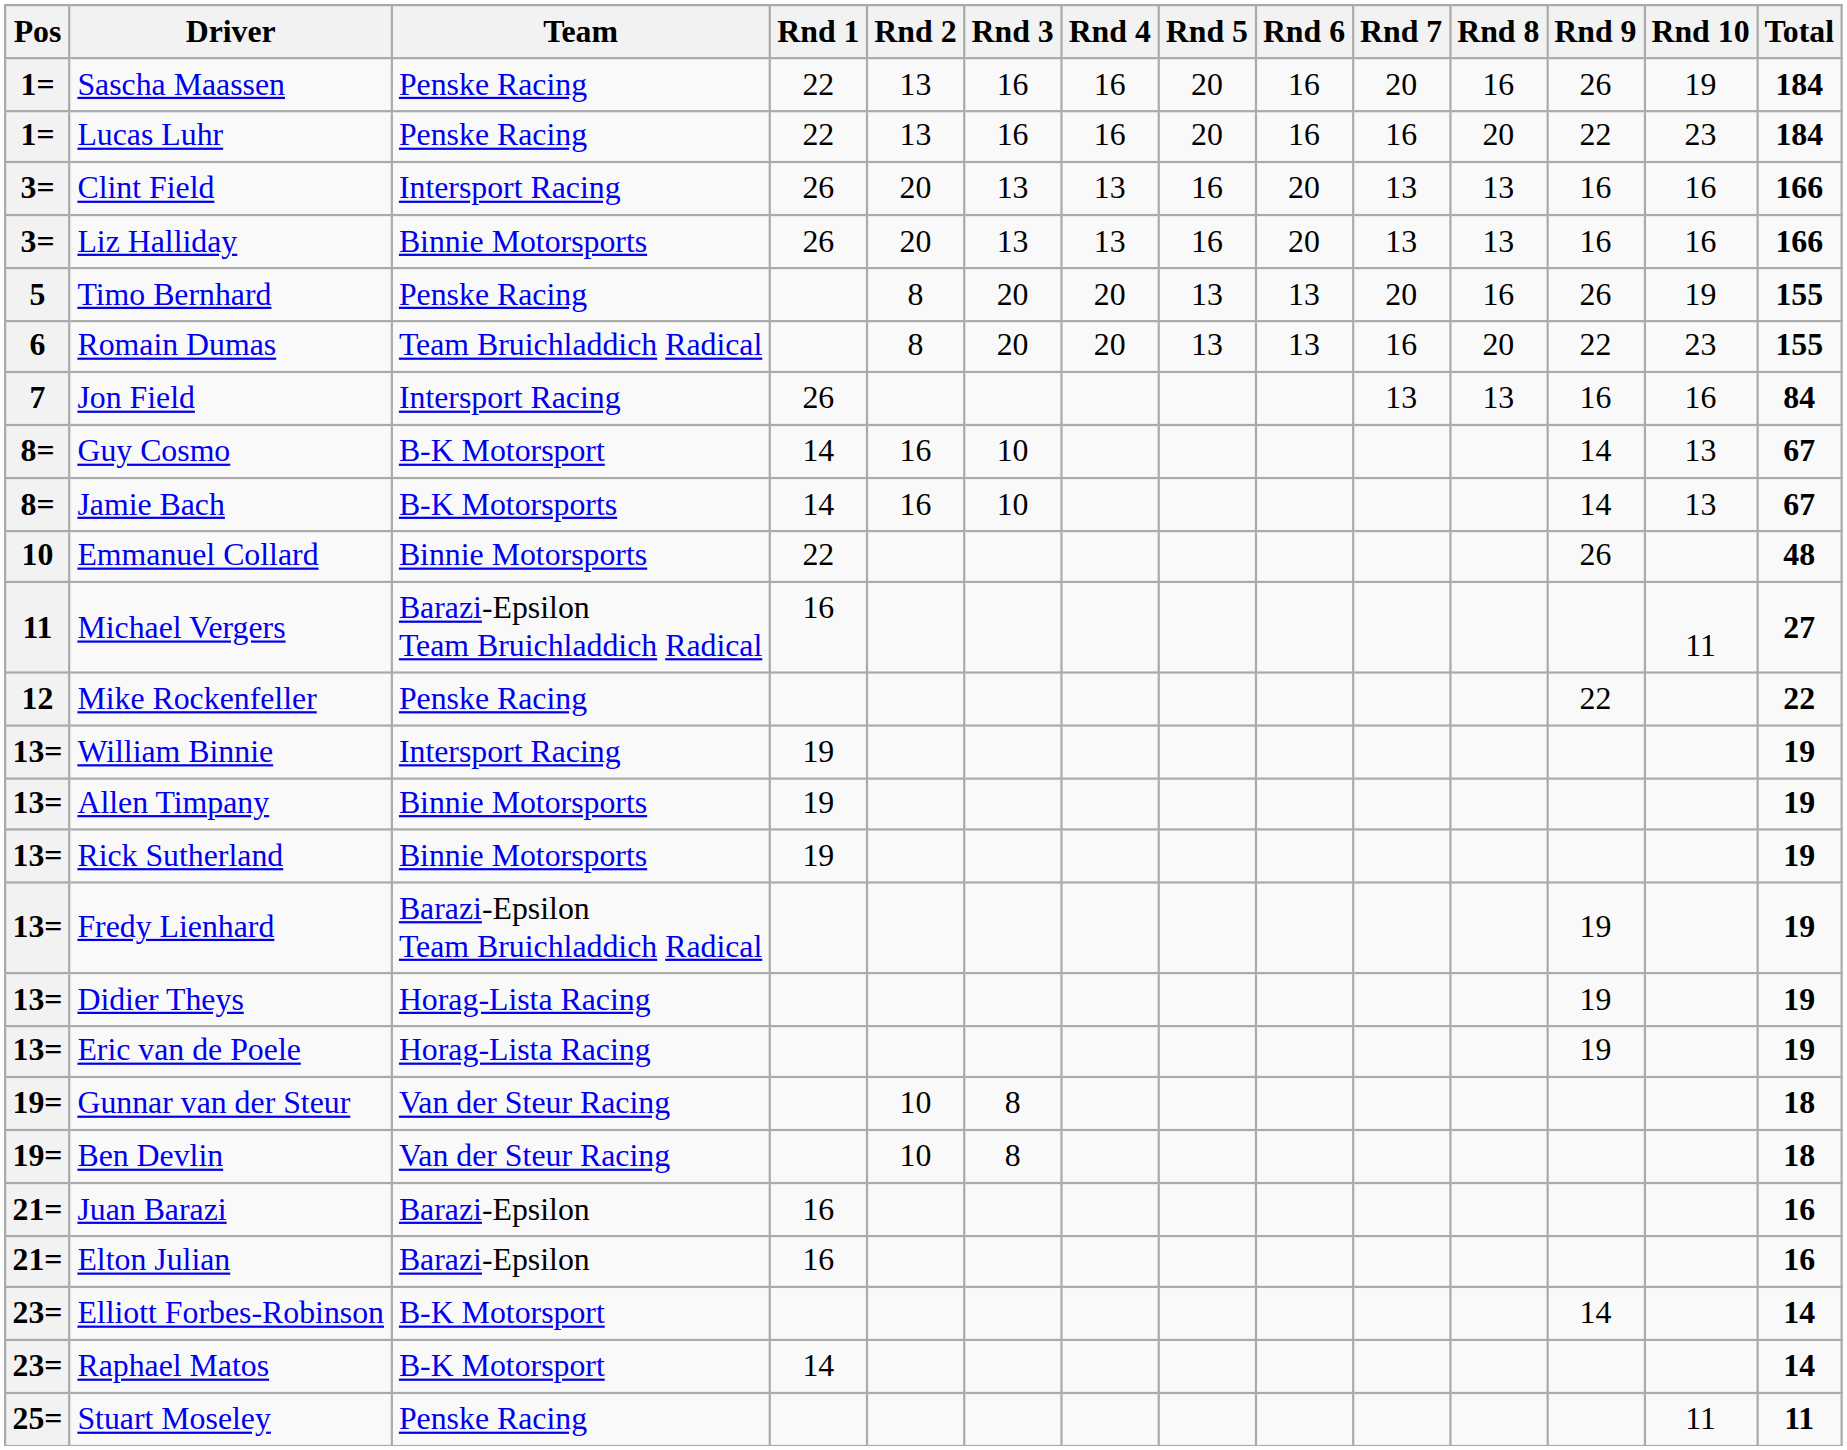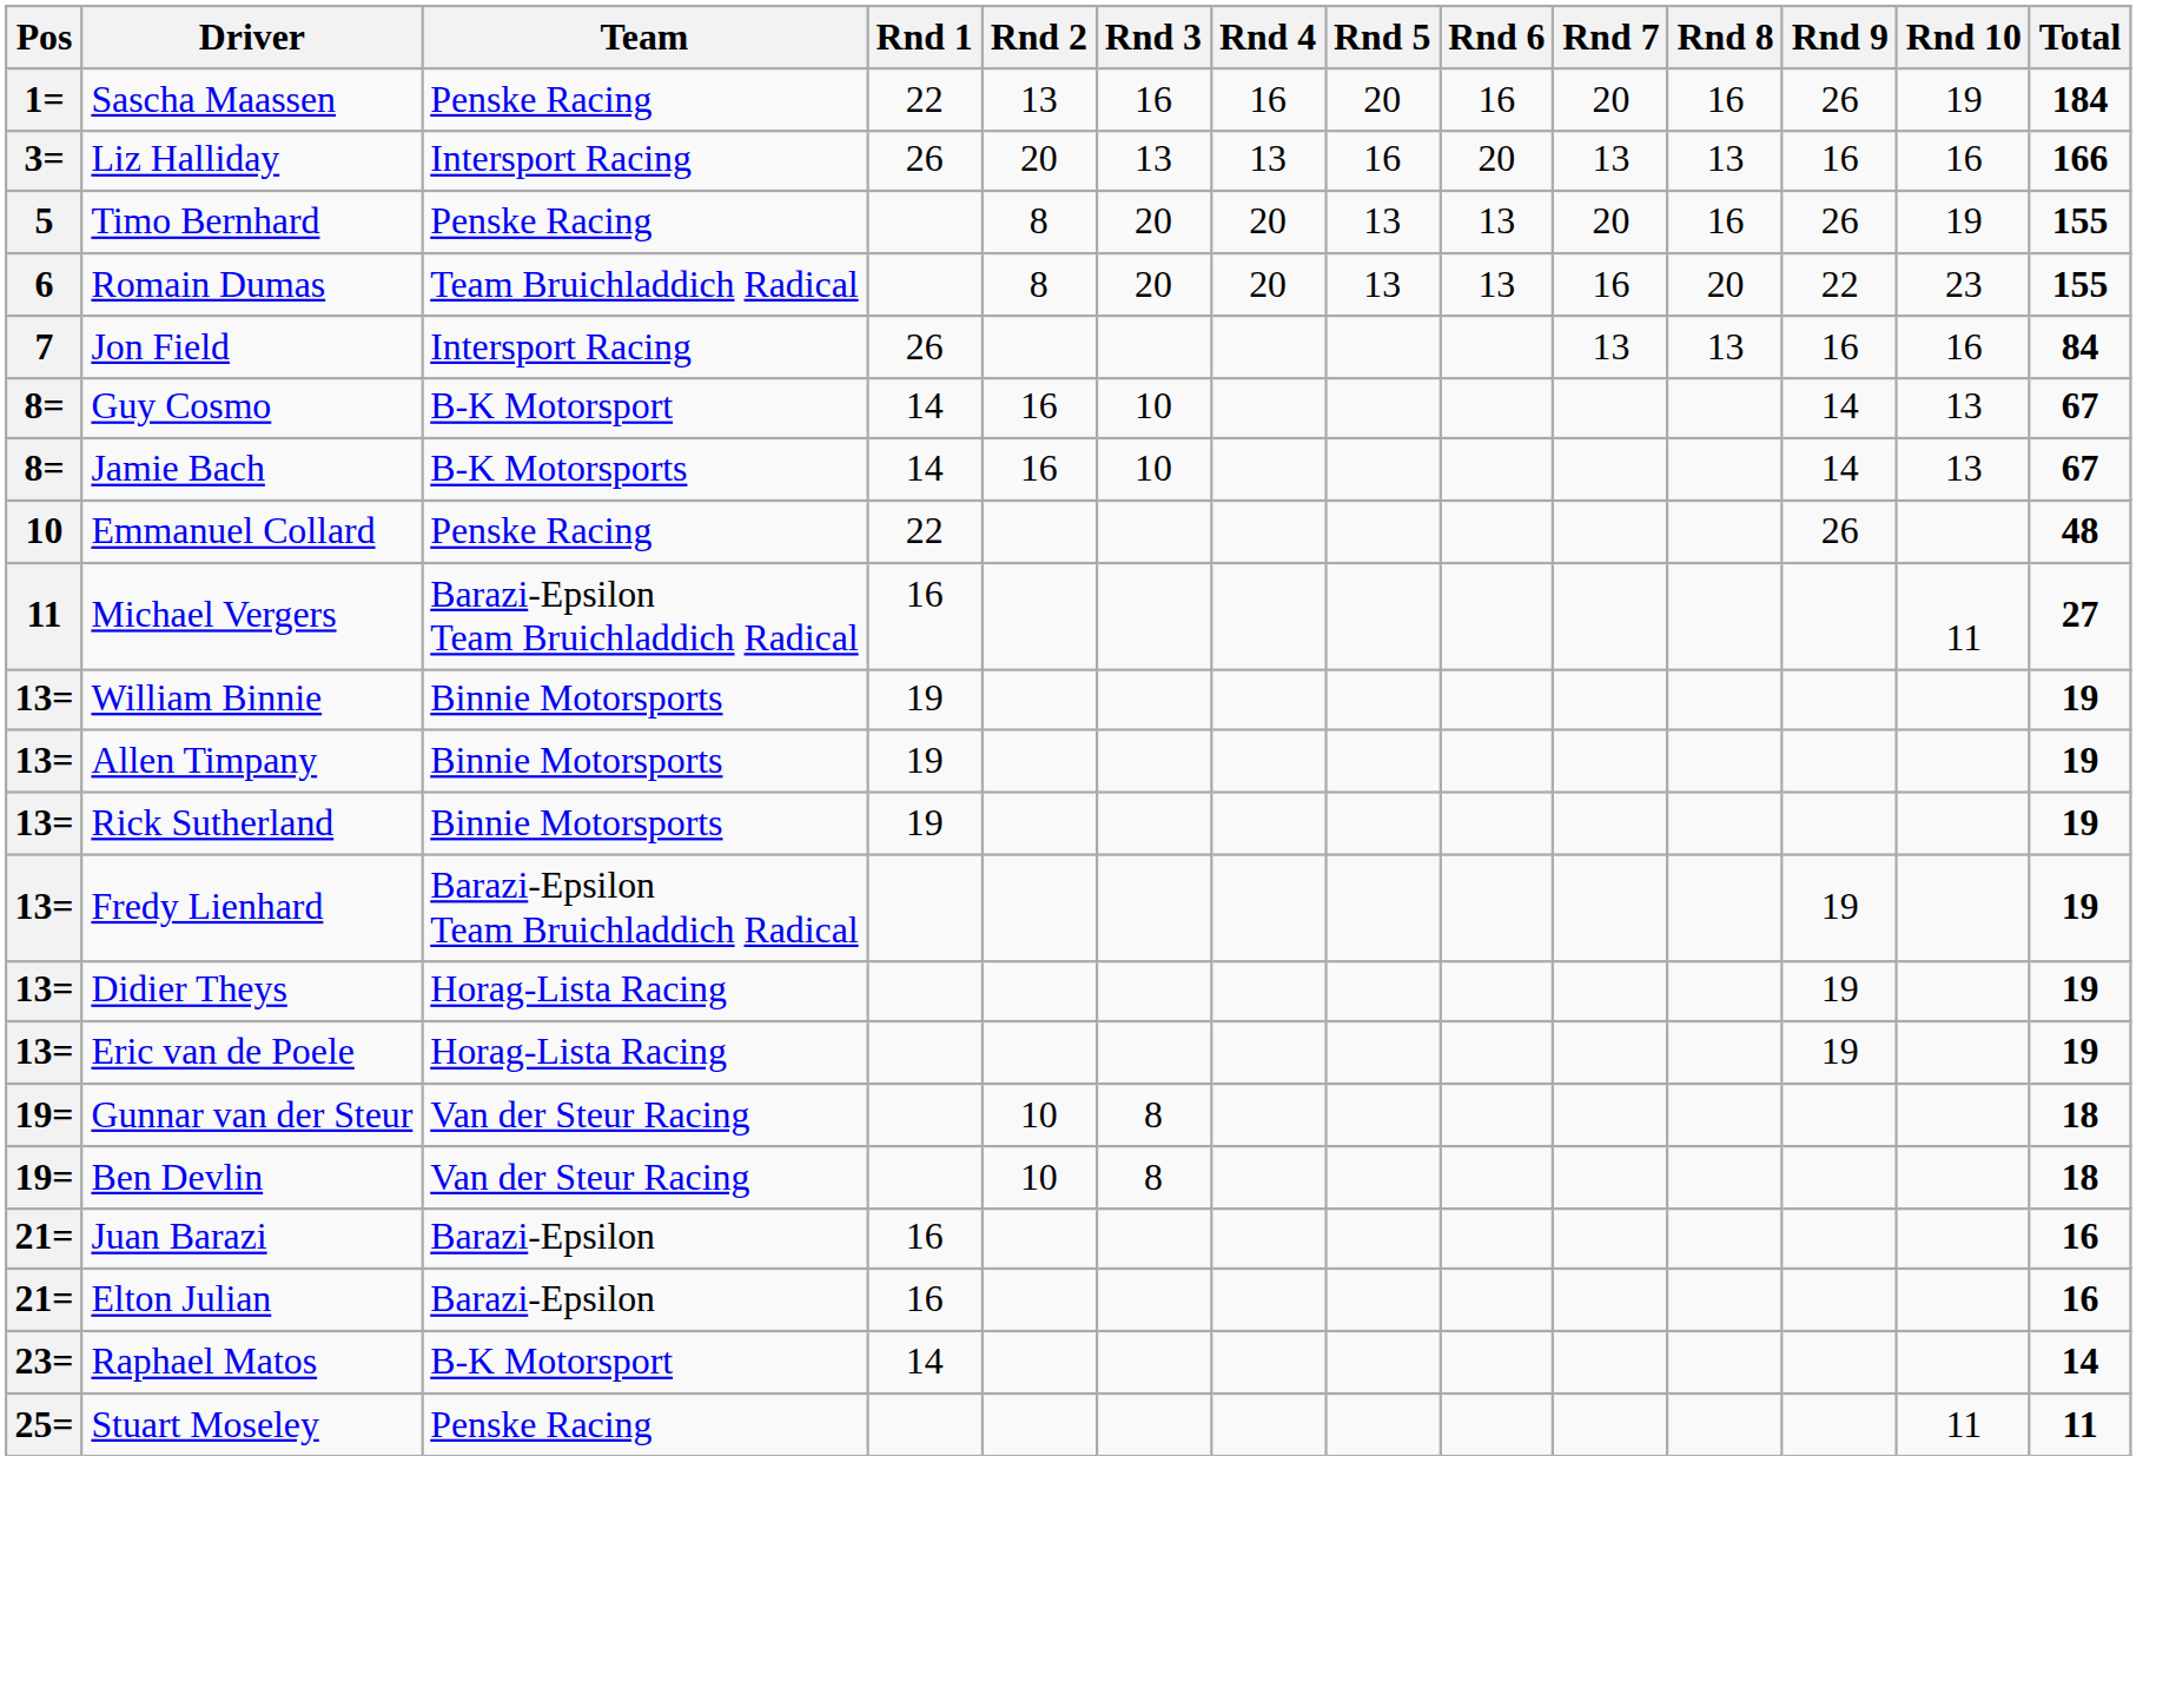- row: 1= | Lucas Luhr | Penske Racing | 22 | 13 | 16 | 16 | 20 | 16 | 16 | 20 | 22 | 23 | 184
- row: 3= | Clint Field | Intersport Racing | 26 | 20 | 13 | 13 | 16 | 20 | 13 | 13 | 16 | 16 | 166
Liz Halliday | Team: Binnie Motorsports -> Intersport Racing
Emmanuel Collard | Team: Binnie Motorsports -> Penske Racing
- row: 12 | Mike Rockenfeller | Penske Racing | 22 | 22
William Binnie | Team: Intersport Racing -> Binnie Motorsports
- row: 23= | Elliott Forbes-Robinson | B-K Motorsport | 14 | 14
